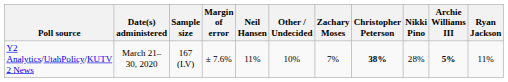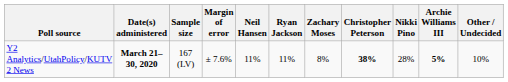columns swapped: Ryan Jackson <-> Other / Undecided
Y2 Analytics/UtahPolicy/KUTV 2 News | Date(s) administered: normal -> bold
Y2 Analytics/UtahPolicy/KUTV 2 News | Zachary Moses: 7% -> 8%
